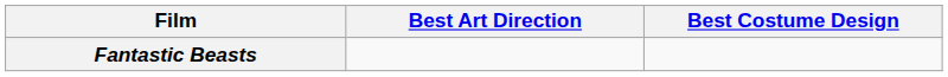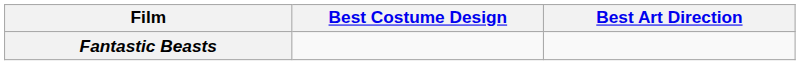columns swapped: Best Art Direction <-> Best Costume Design
